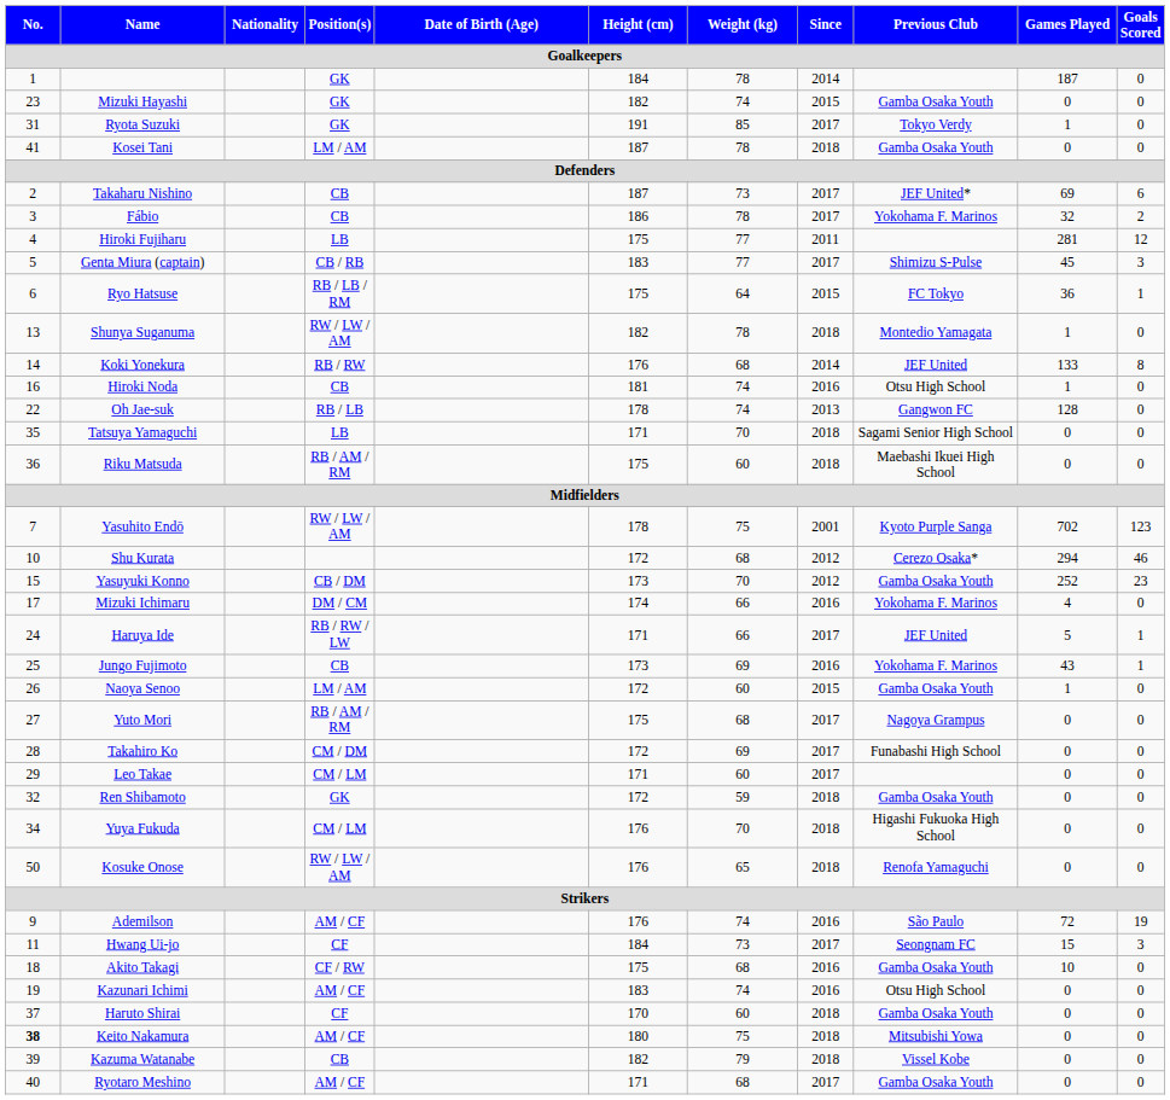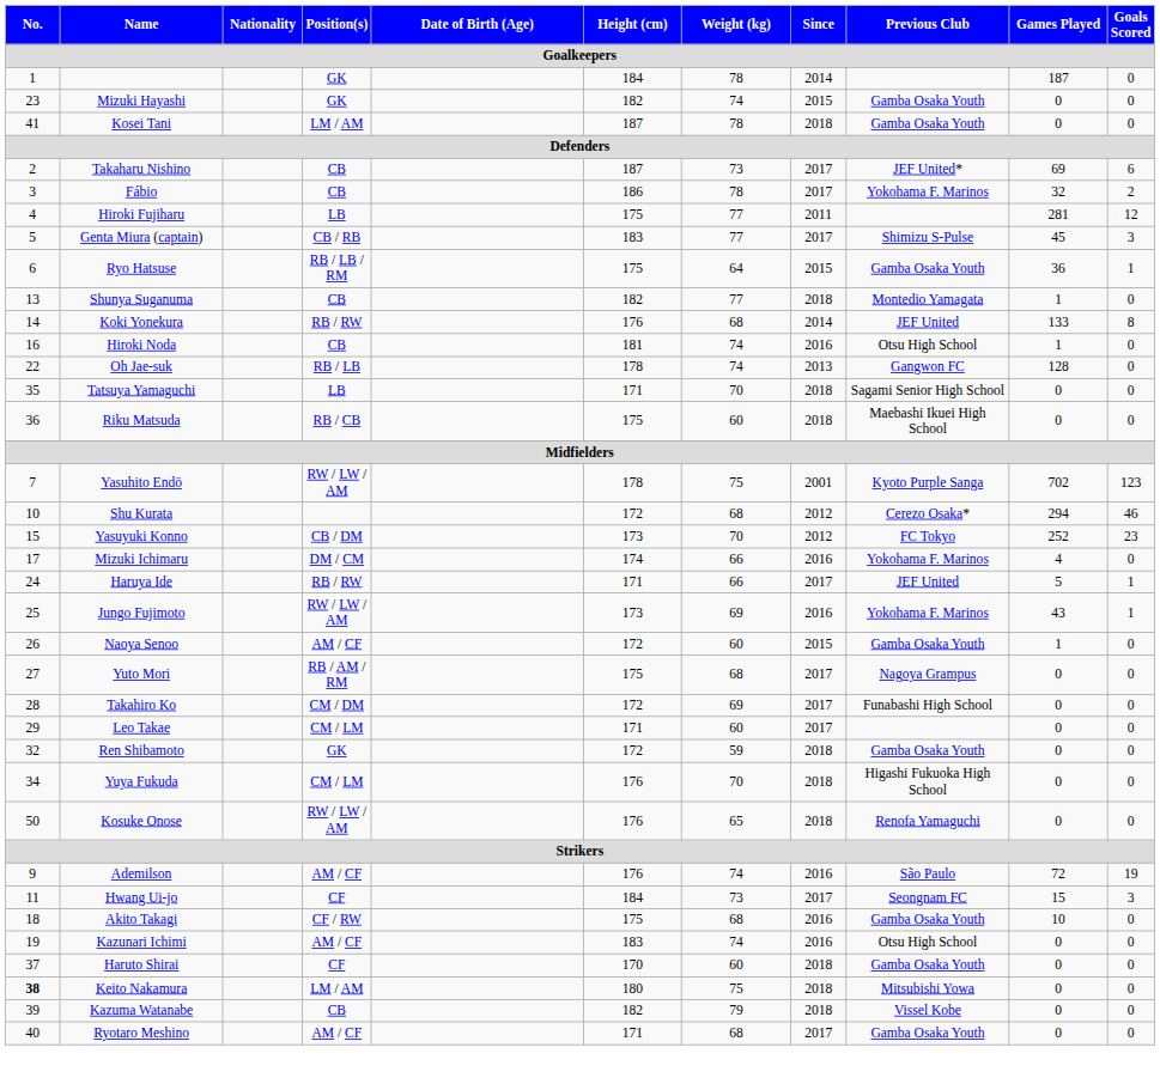- row: 31 | Ryota Suzuki | GK | 191 | 85 | 2017 | Tokyo Verdy | 1 | 0
Ryo Hatsuse | Previous Club: FC Tokyo -> Gamba Osaka Youth
Shunya Suganuma | Position(s): RW / LW / AM -> CB
Shunya Suganuma | Weight (kg): 78 -> 77
Riku Matsuda | Position(s): RB / AM / RM -> RB / CB
Yasuyuki Konno | Previous Club: Gamba Osaka Youth -> FC Tokyo
Haruya Ide | Position(s): RB / RW / LW -> RB / RW
Jungo Fujimoto | Position(s): CB -> RW / LW / AM
Naoya Senoo | Position(s): LM / AM -> AM / CF
Keito Nakamura | Position(s): AM / CF -> LM / AM
